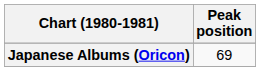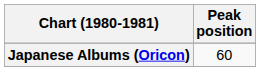Japanese Albums (Oricon) | Peak position: 69 -> 60
